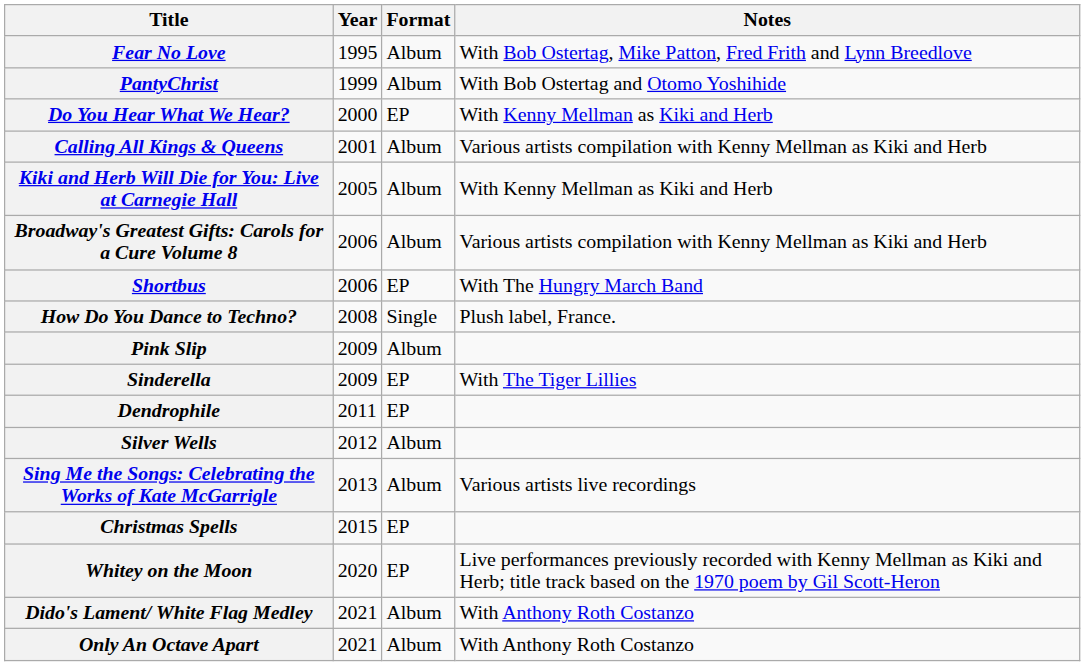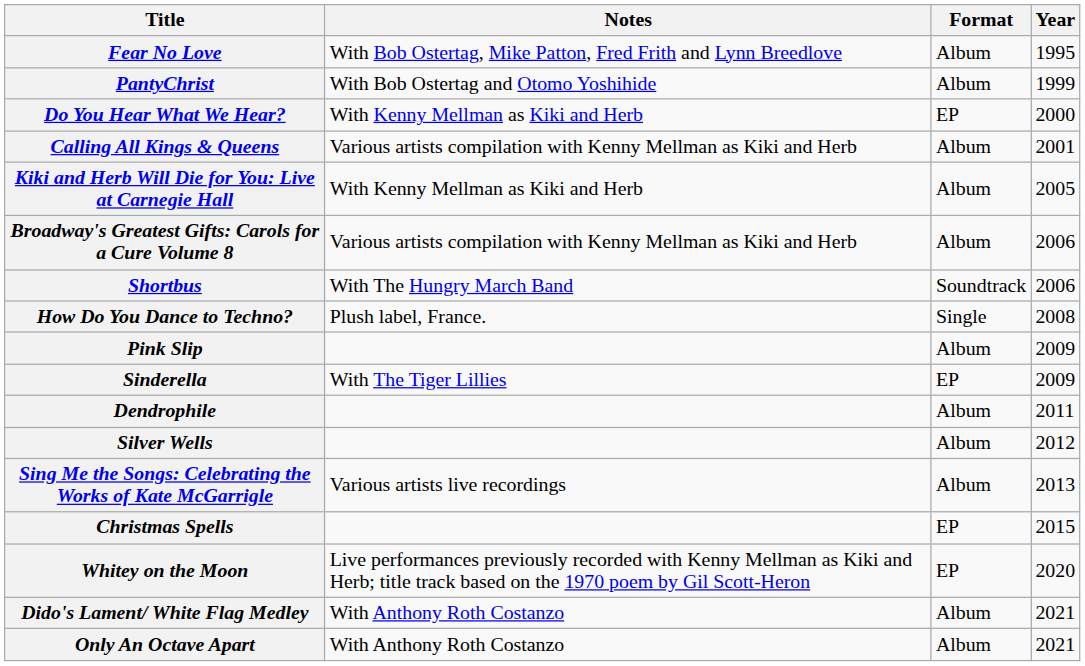columns swapped: Year <-> Notes
Shortbus | Format: EP -> Soundtrack
Dendrophile | Format: EP -> Album
